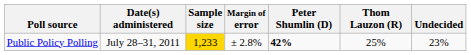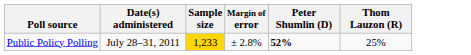- column: Undecided | 23%
Public Policy Polling | Peter Shumlin (D): 42% -> 52%
